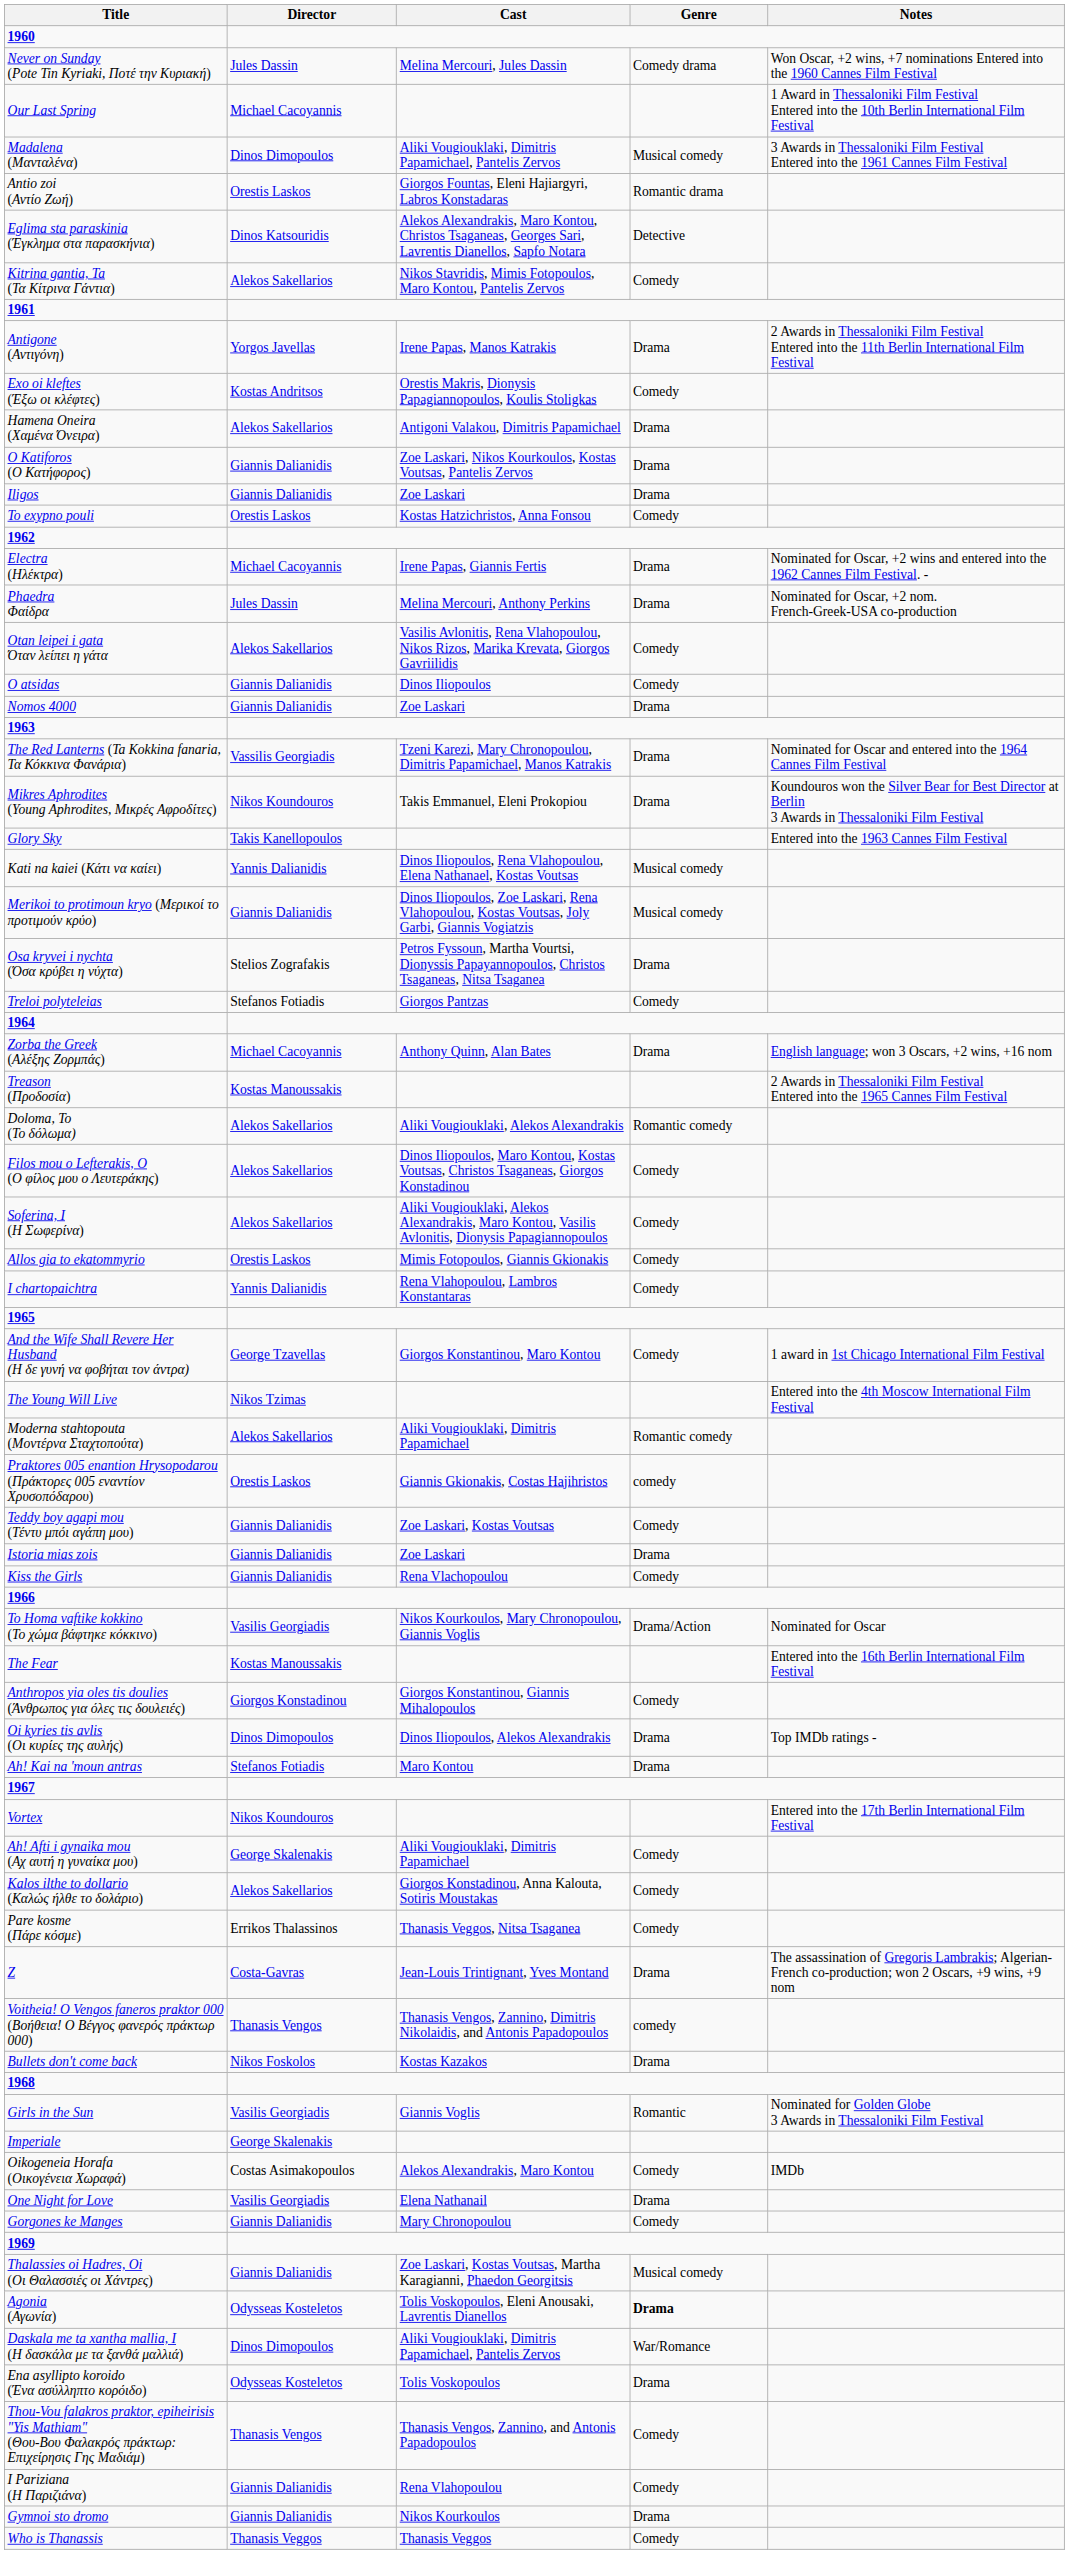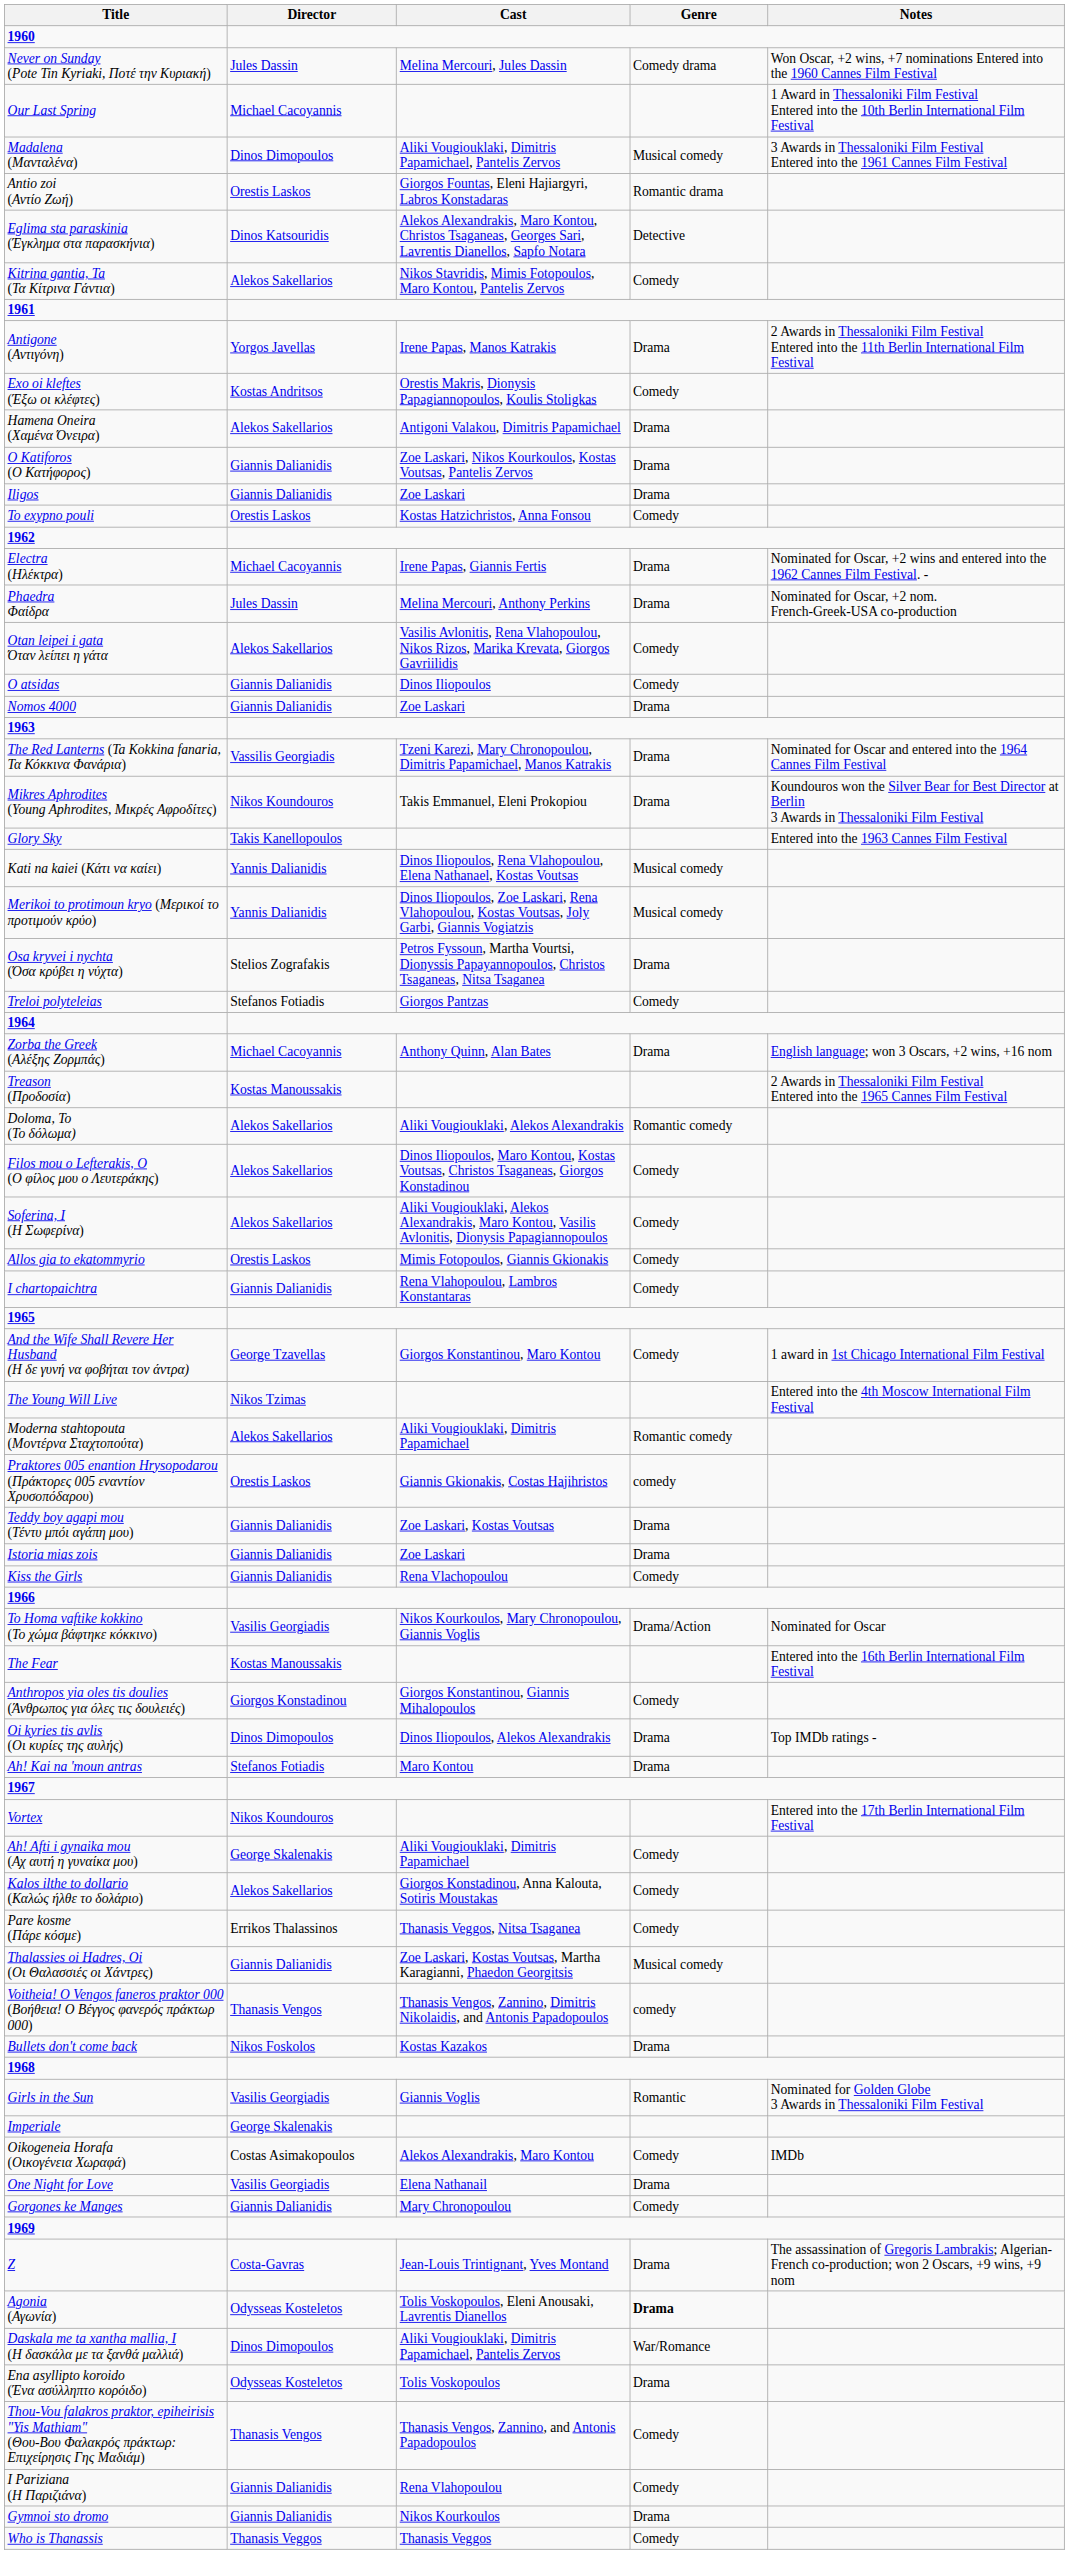Merikoi to protimoun kryo (Μερικοί το προτιμούν κρύο) | Director: Giannis Dalianidis -> Yannis Dalianidis
I chartopaichtra | Director: Yannis Dalianidis -> Giannis Dalianidis
Teddy boy agapi mou (Τέντυ μπόι αγάπη μου) | Genre: Comedy -> Drama
rows swapped: Thalassies oi Hadres, Oi (Οι Θαλασσιές οι Χάντρες) <-> Z
